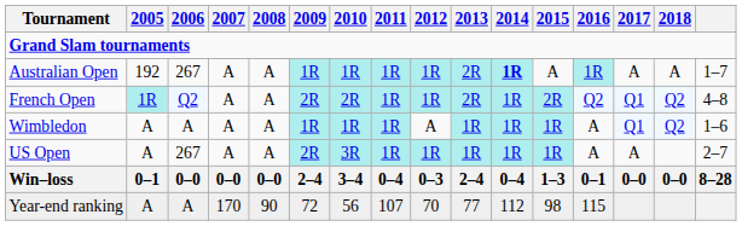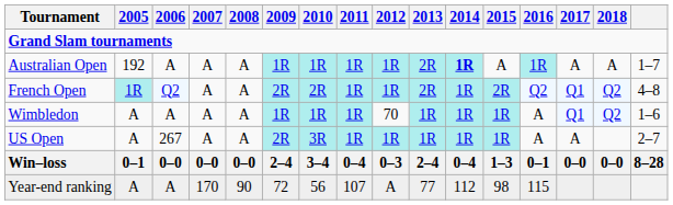Australian Open | 2006: 267 -> A
Wimbledon | 2012: A -> 70
Year-end ranking | 2012: 70 -> A
